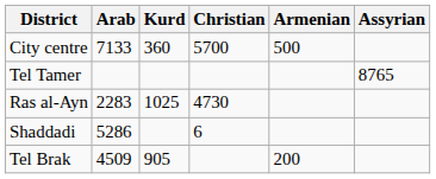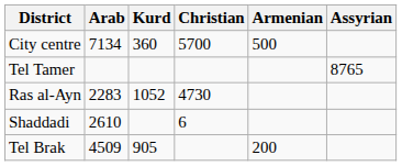City centre | Arab: 7133 -> 7134
Ras al-Ayn | Kurd: 1025 -> 1052
Shaddadi | Arab: 5286 -> 2610
